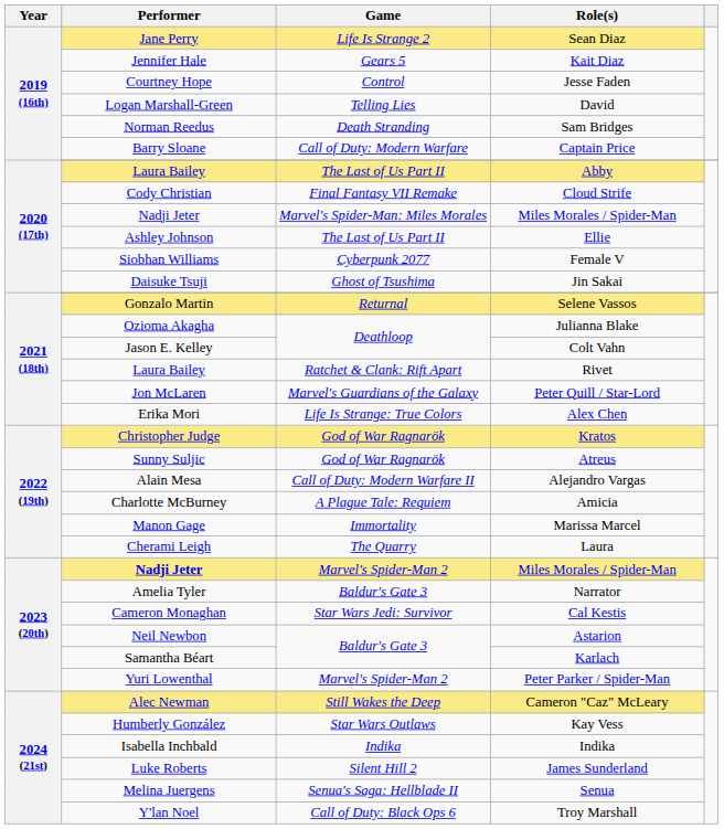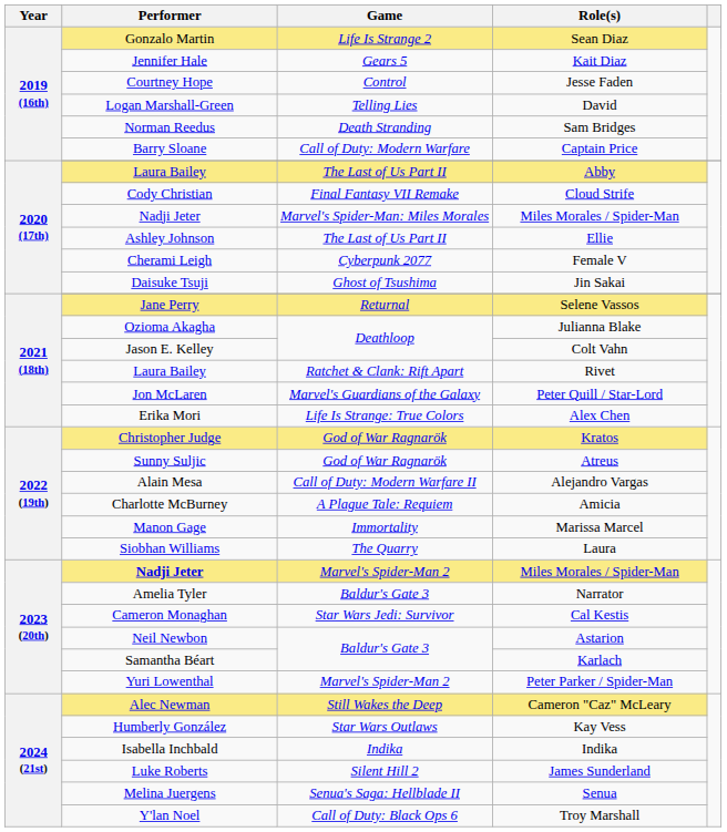Sean Diaz | Performer: Jane Perry -> Gonzalo Martin
Female V | Performer: Siobhan Williams -> Cherami Leigh
Selene Vassos | Performer: Gonzalo Martin -> Jane Perry
Laura | Performer: Cherami Leigh -> Siobhan Williams
